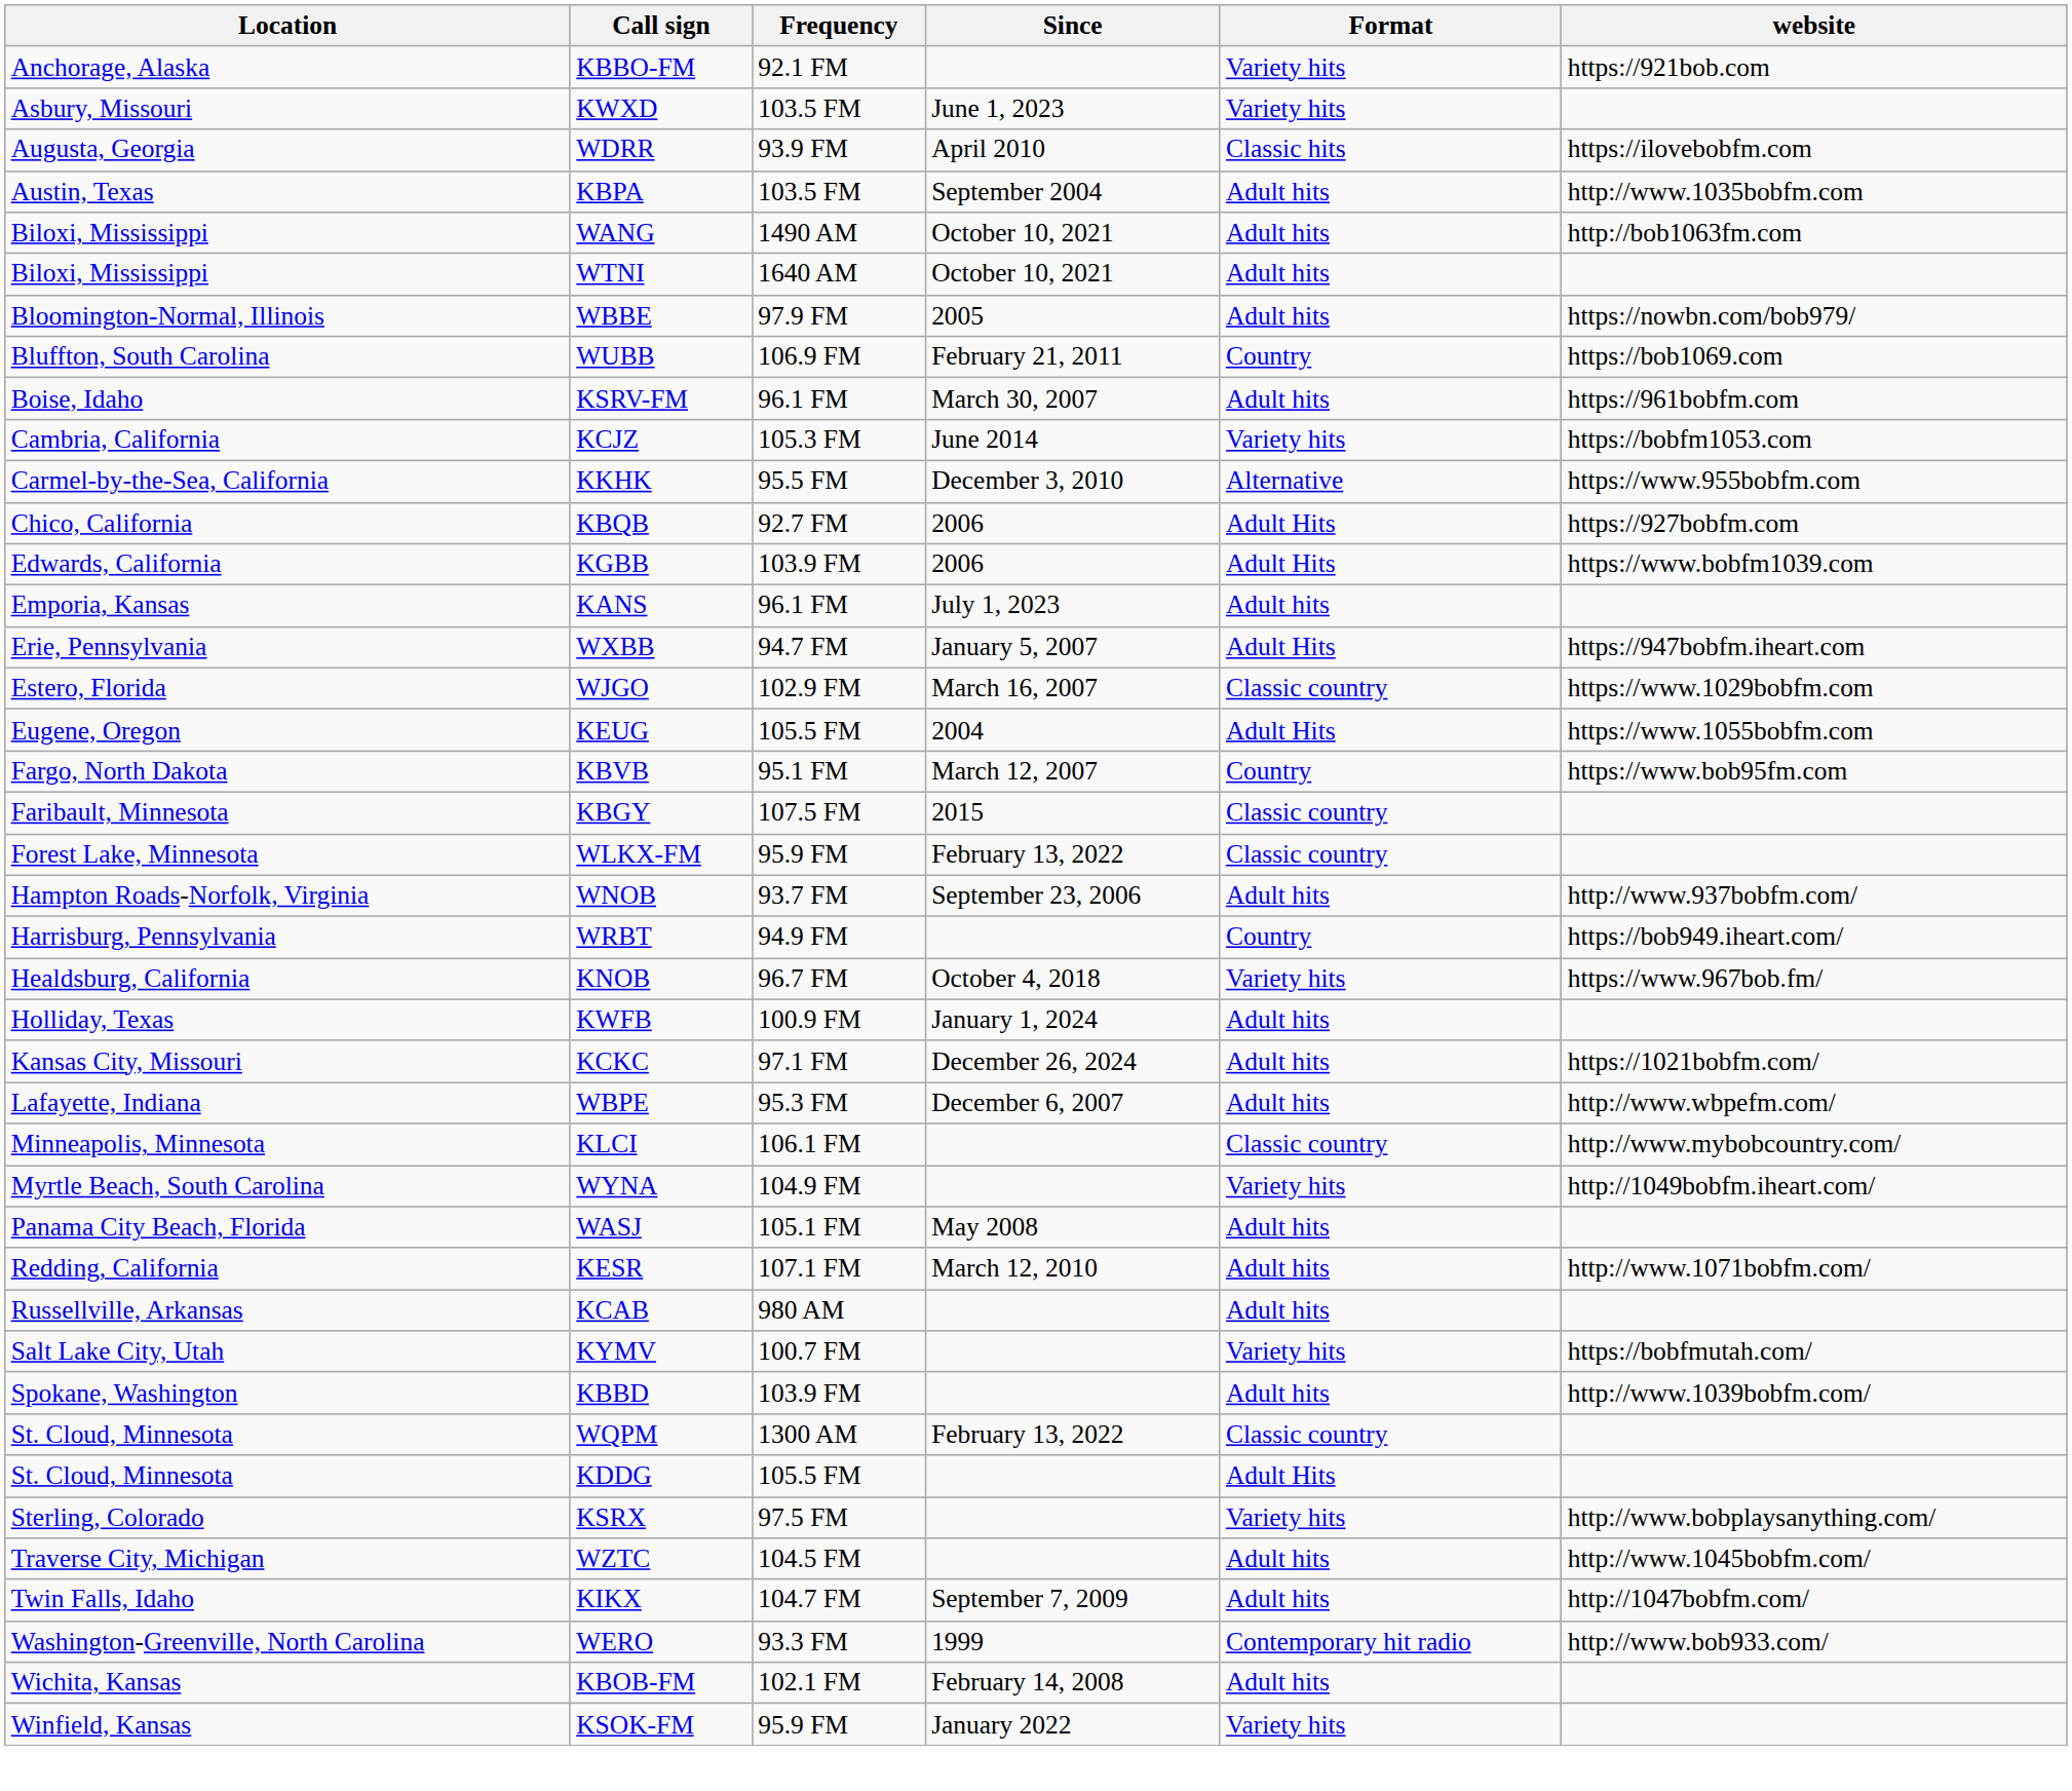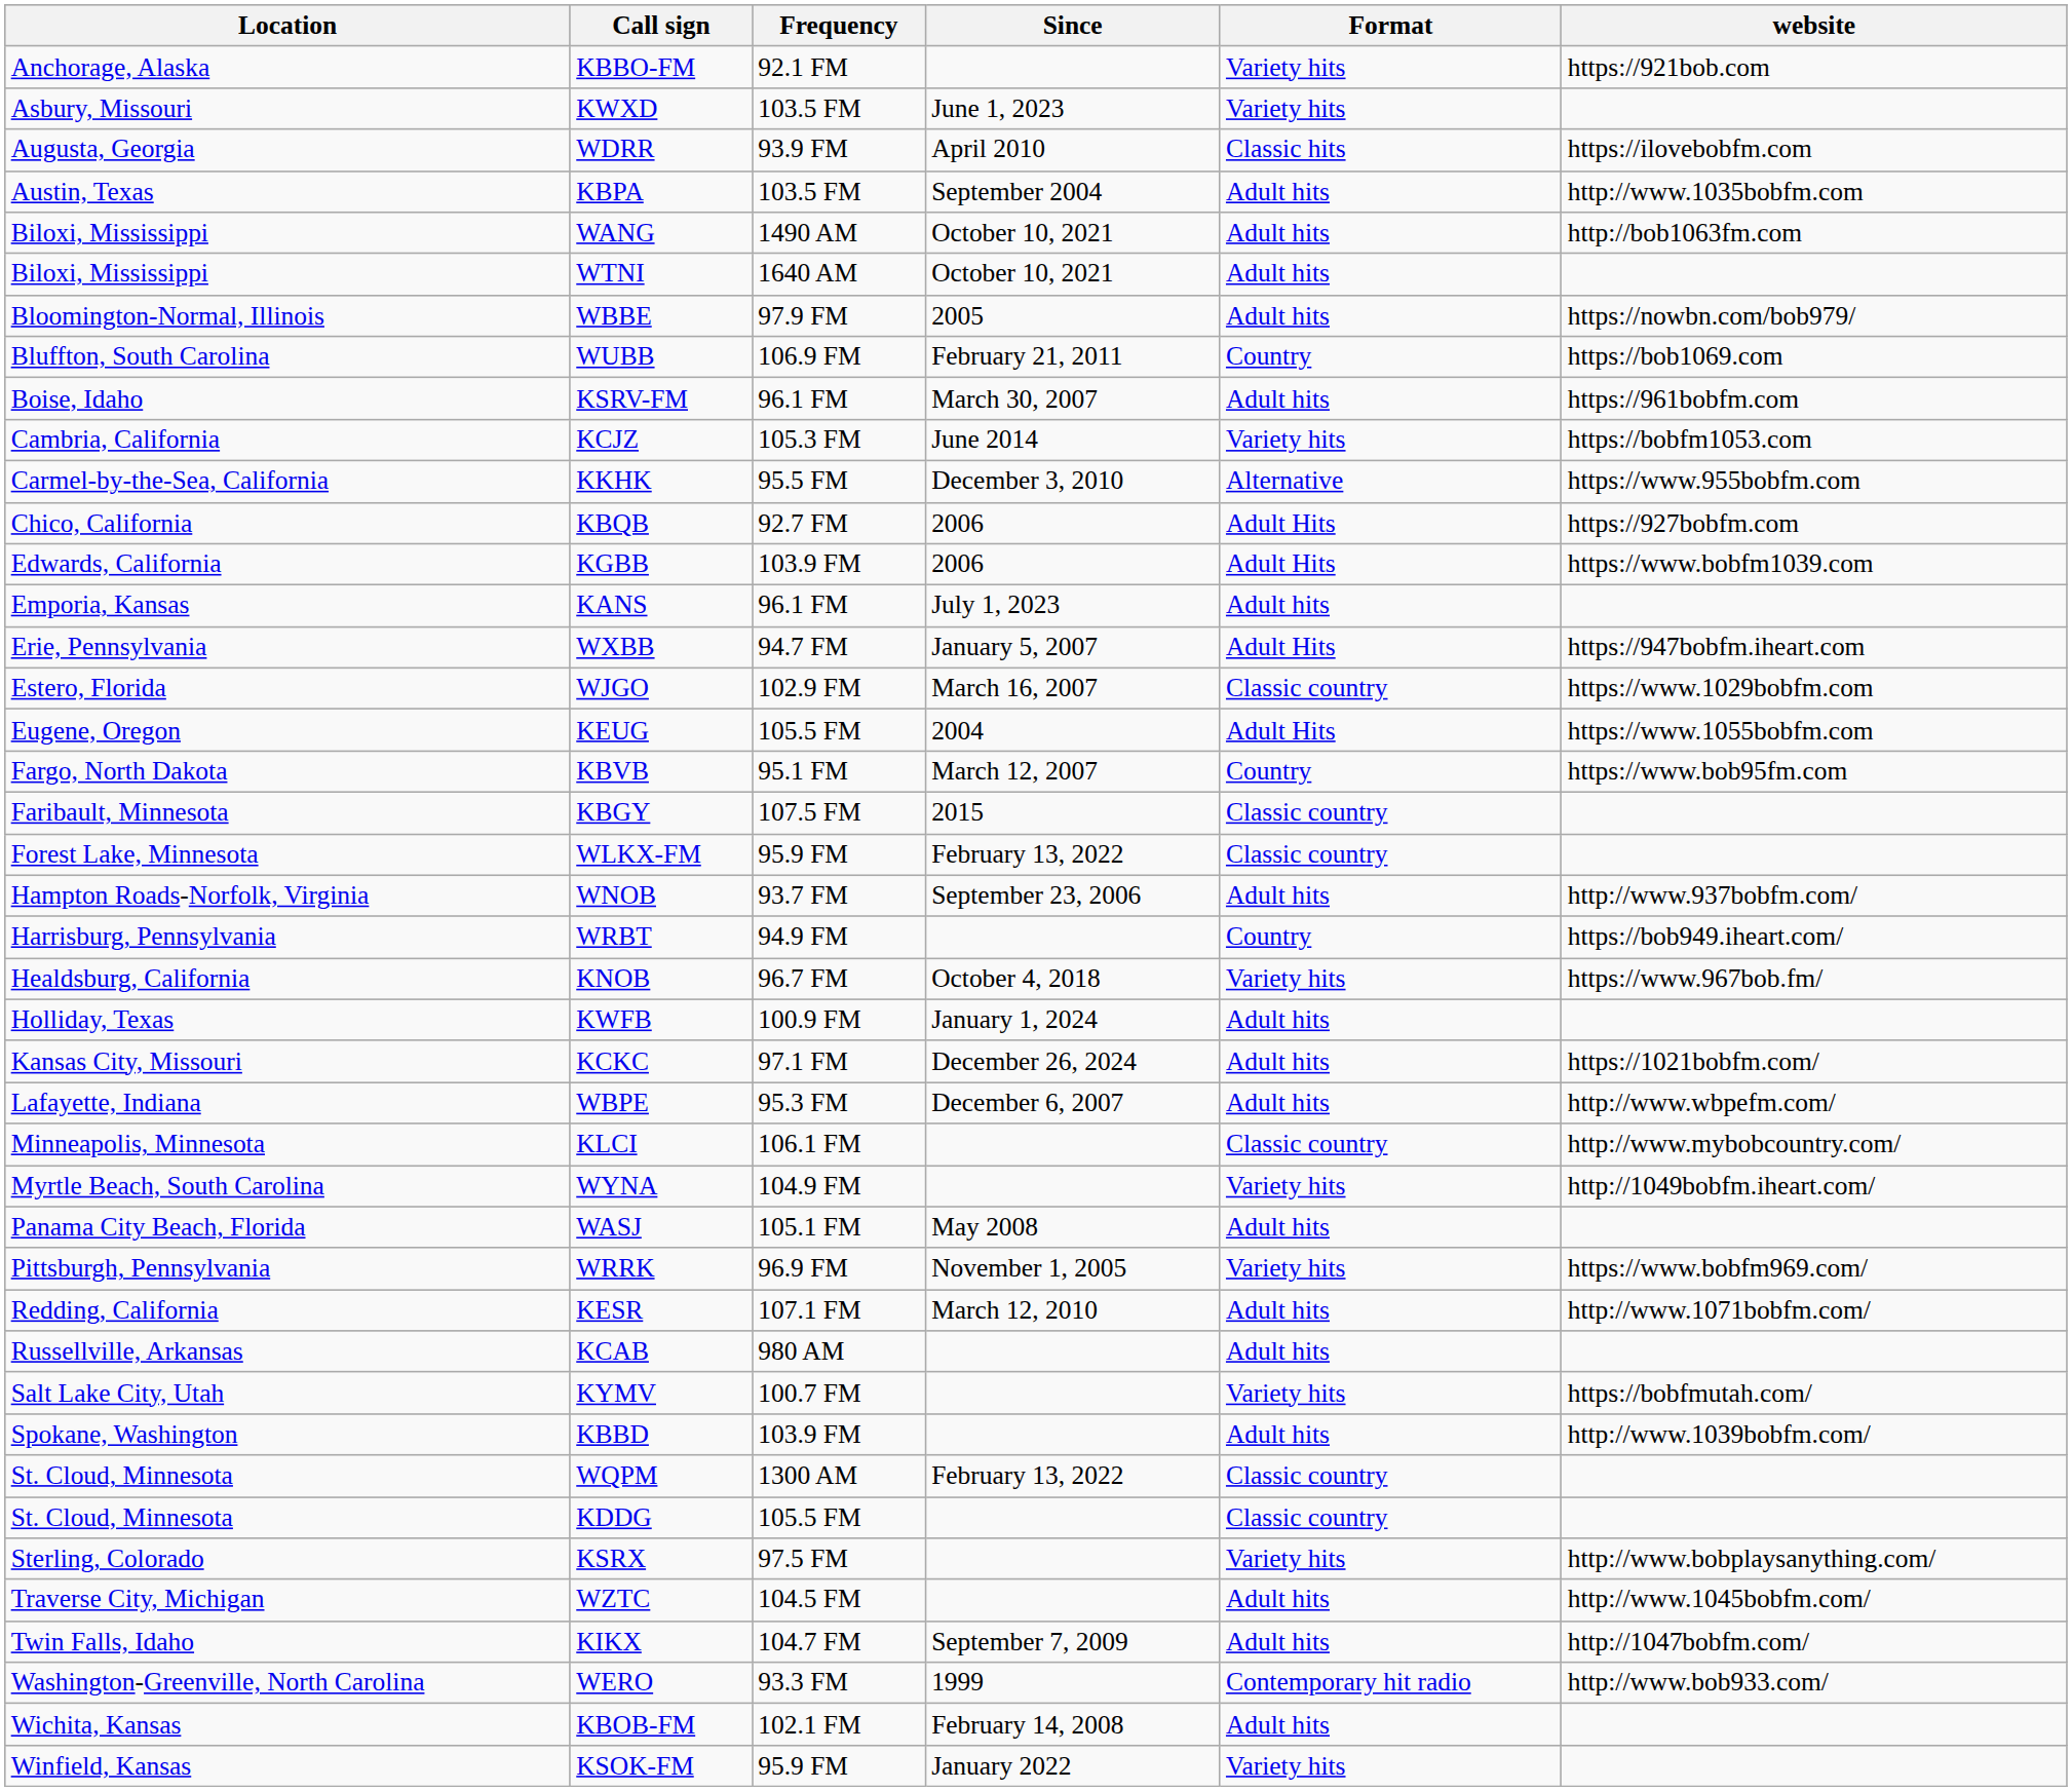+ row: Pittsburgh, Pennsylvania | WRRK | 96.9 FM | November 1, 2005 | Variety hits | https://www.bobfm969.com/
KDDG | Format: Adult Hits -> Classic country
